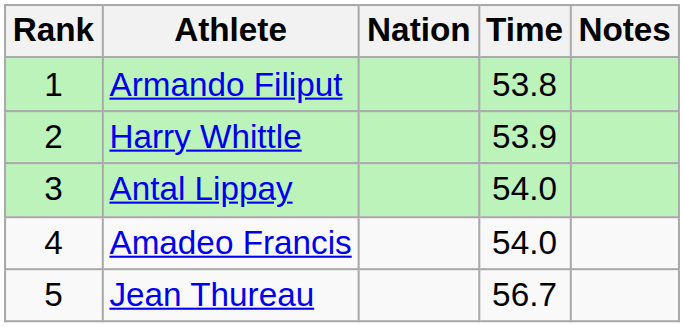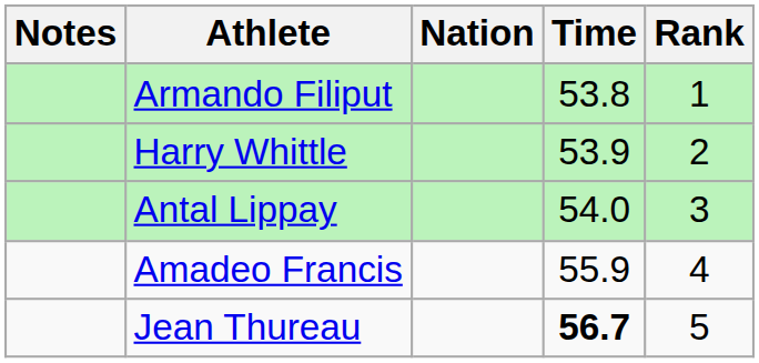columns swapped: Rank <-> Notes
Amadeo Francis | Time: 54.0 -> 55.9
Jean Thureau | Time: normal -> bold
